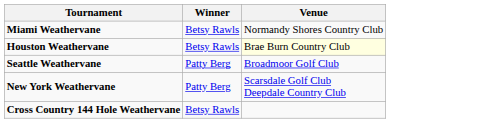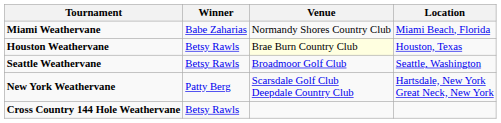+ column: Location | Miami Beach, Florida | Houston, Texas | Seattle, Washington | Hartsdale, New York Great Neck, New York
Miami Weathervane | Winner: Betsy Rawls -> Babe Zaharias
Seattle Weathervane | Winner: Patty Berg -> Betsy Rawls
